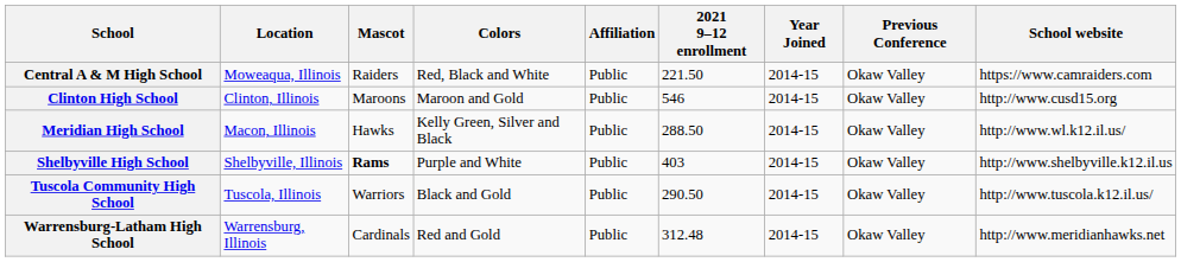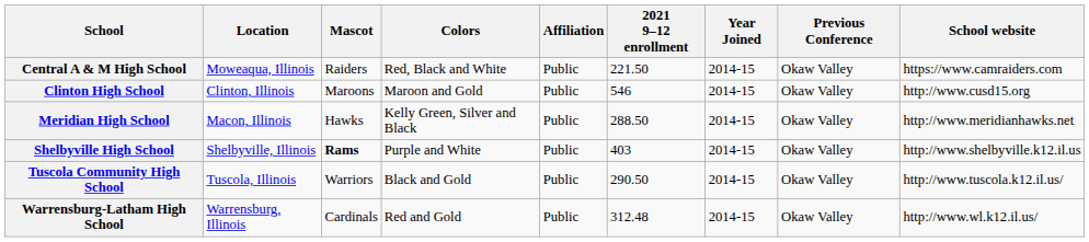Meridian High School | School website: http://www.wl.k12.il.us/ -> http://www.meridianhawks.net
Warrensburg-Latham High School | School website: http://www.meridianhawks.net -> http://www.wl.k12.il.us/
